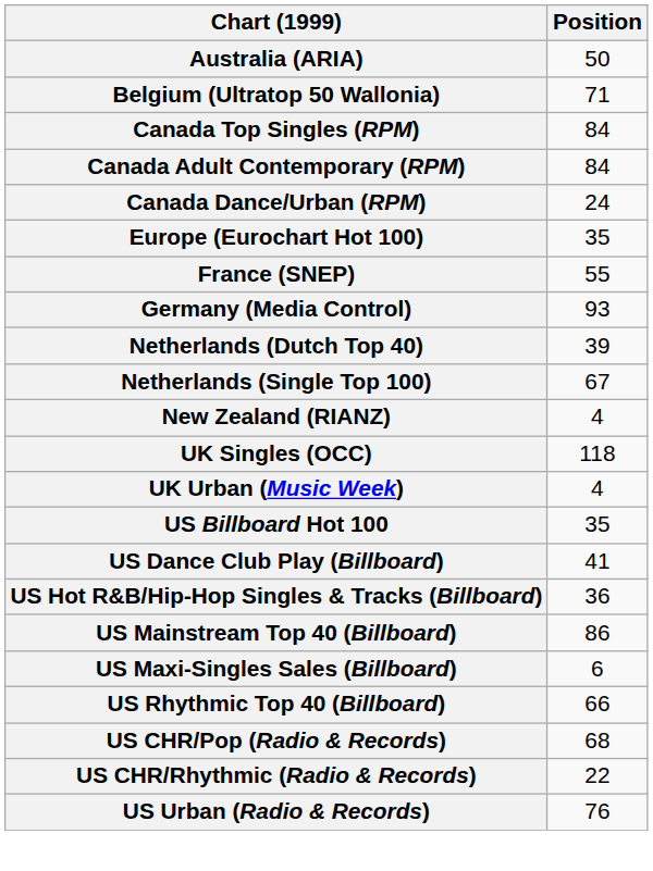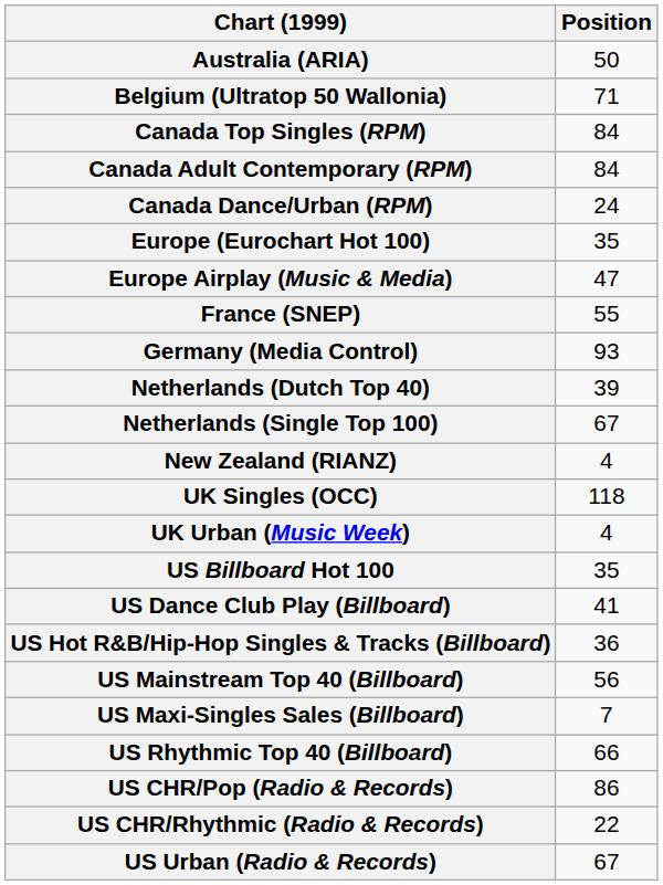+ row: Europe Airplay (Music & Media) | 47
US Mainstream Top 40 (Billboard) | Position: 86 -> 56
US Maxi-Singles Sales (Billboard) | Position: 6 -> 7
US CHR/Pop (Radio & Records) | Position: 68 -> 86
US Urban (Radio & Records) | Position: 76 -> 67
